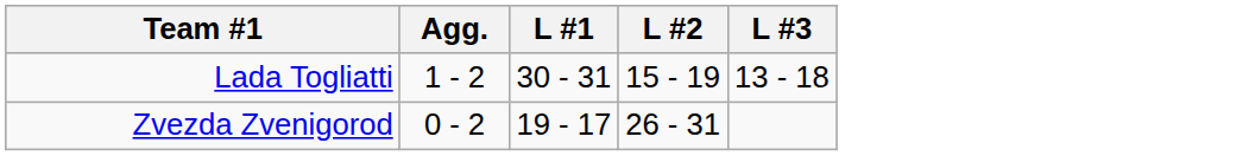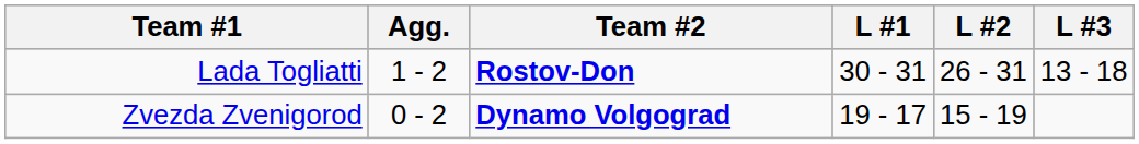+ column: Team #2 | Rostov-Don | Dynamo Volgograd
Lada Togliatti | L #2: 15 - 19 -> 26 - 31
Zvezda Zvenigorod | L #2: 26 - 31 -> 15 - 19
